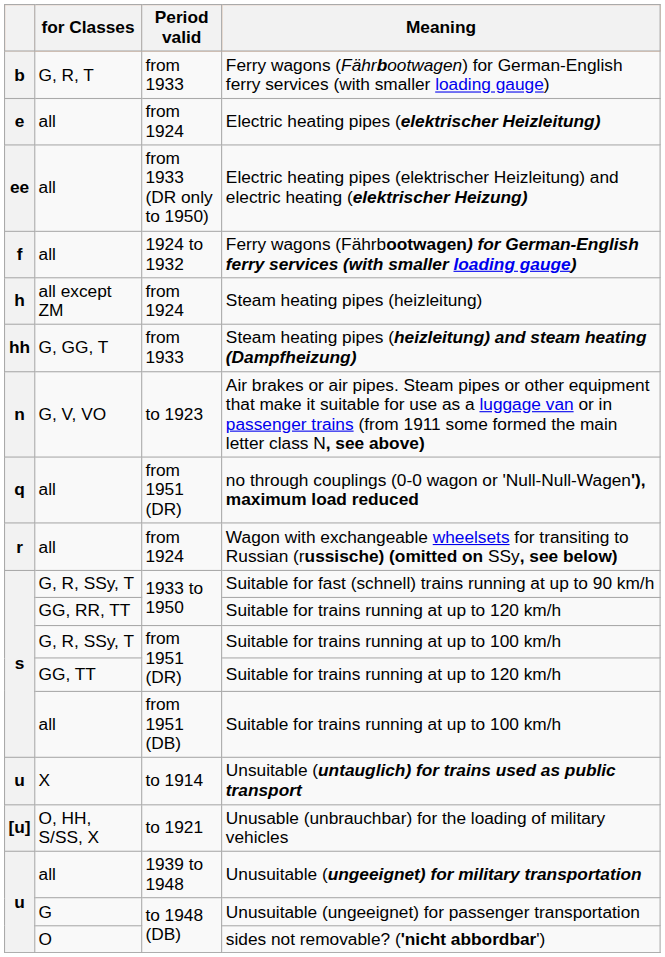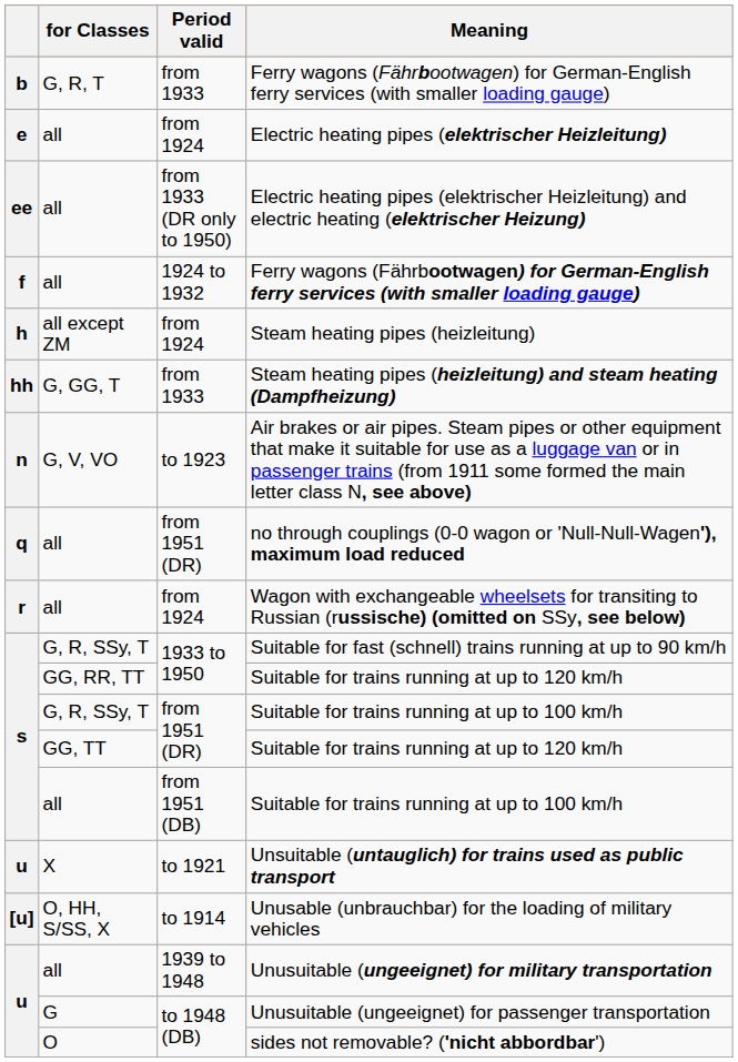Unsuitable (untauglich) for trains used as public transport | Period valid: to 1914 -> to 1921
Unusable (unbrauchbar) for the loading of military vehicles | Period valid: to 1921 -> to 1914
